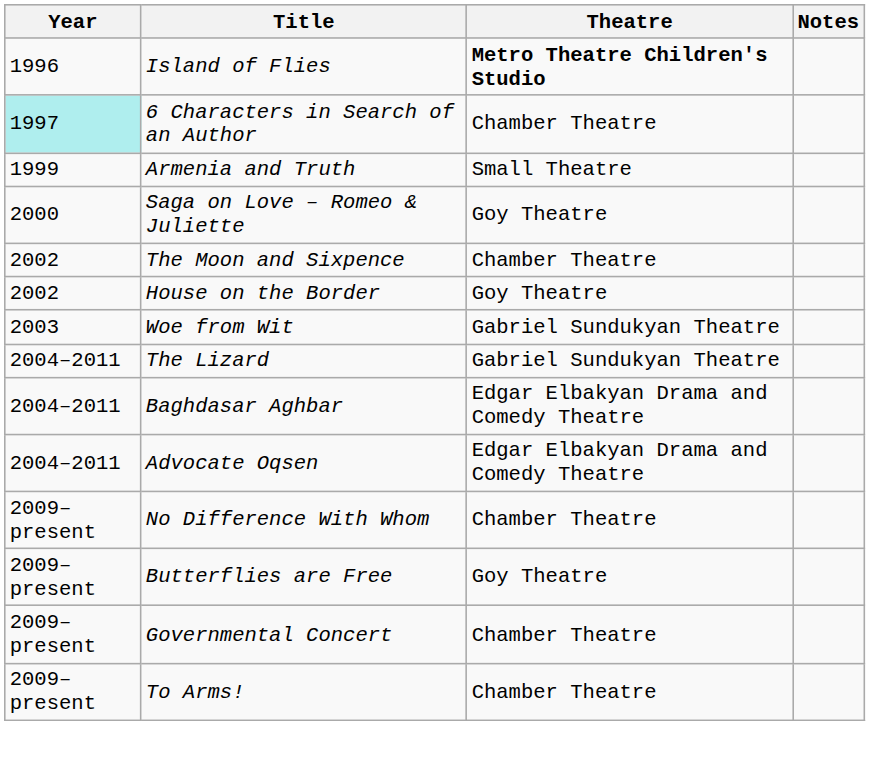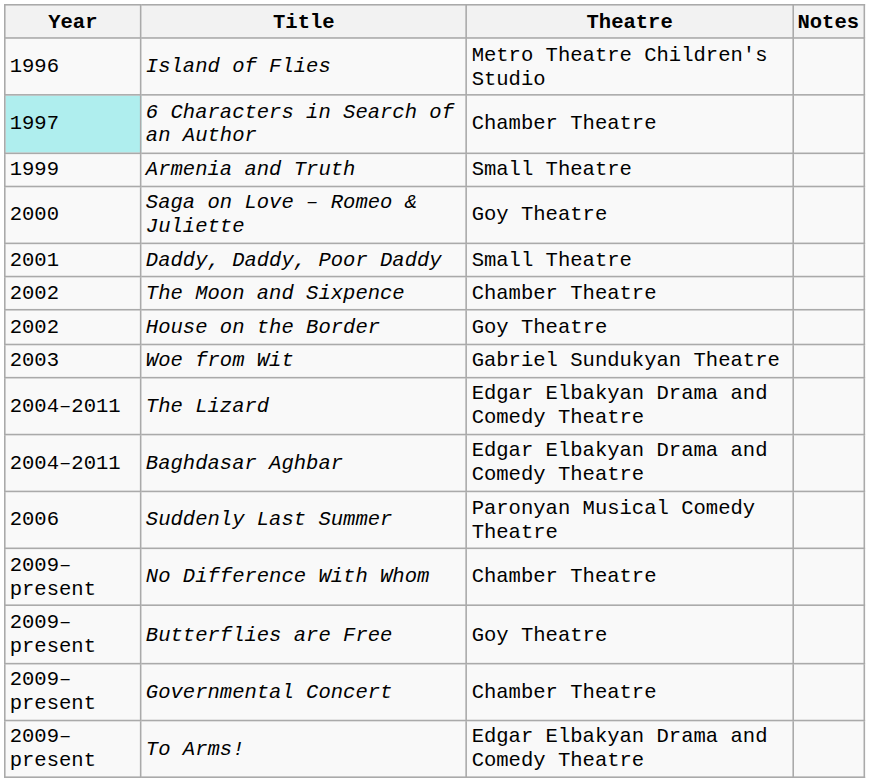Island of Flies | Theatre: bold -> normal
+ row: 2001 | Daddy, Daddy, Poor Daddy | Small Theatre
The Lizard | Theatre: Gabriel Sundukyan Theatre -> Edgar Elbakyan Drama and Comedy Theatre
- row: 2004–2011 | Advocate Oqsen | Edgar Elbakyan Drama and Comedy Theatre
+ row: 2006 | Suddenly Last Summer | Paronyan Musical Comedy Theatre
To Arms! | Theatre: Chamber Theatre -> Edgar Elbakyan Drama and Comedy Theatre
